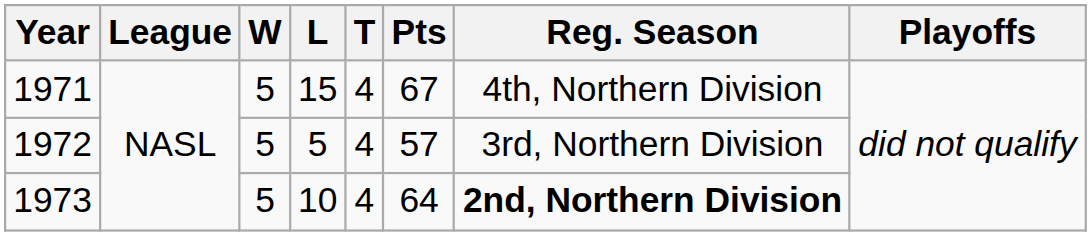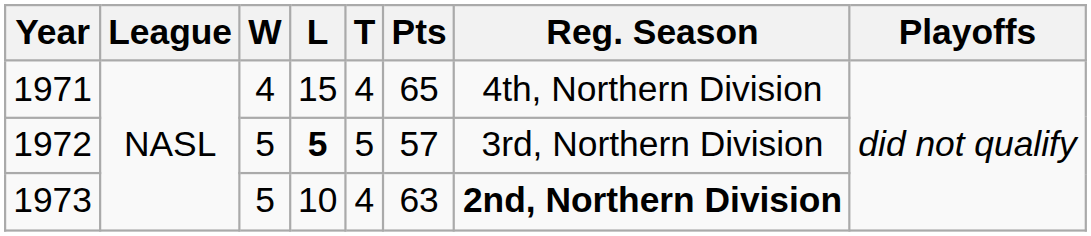1971 | W: 5 -> 4
1971 | Pts: 67 -> 65
1972 | L: normal -> bold
1972 | T: 4 -> 5
1973 | Pts: 64 -> 63
